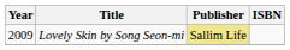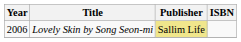Lovely Skin by Song Seon-mi | Year: 2009 -> 2006
